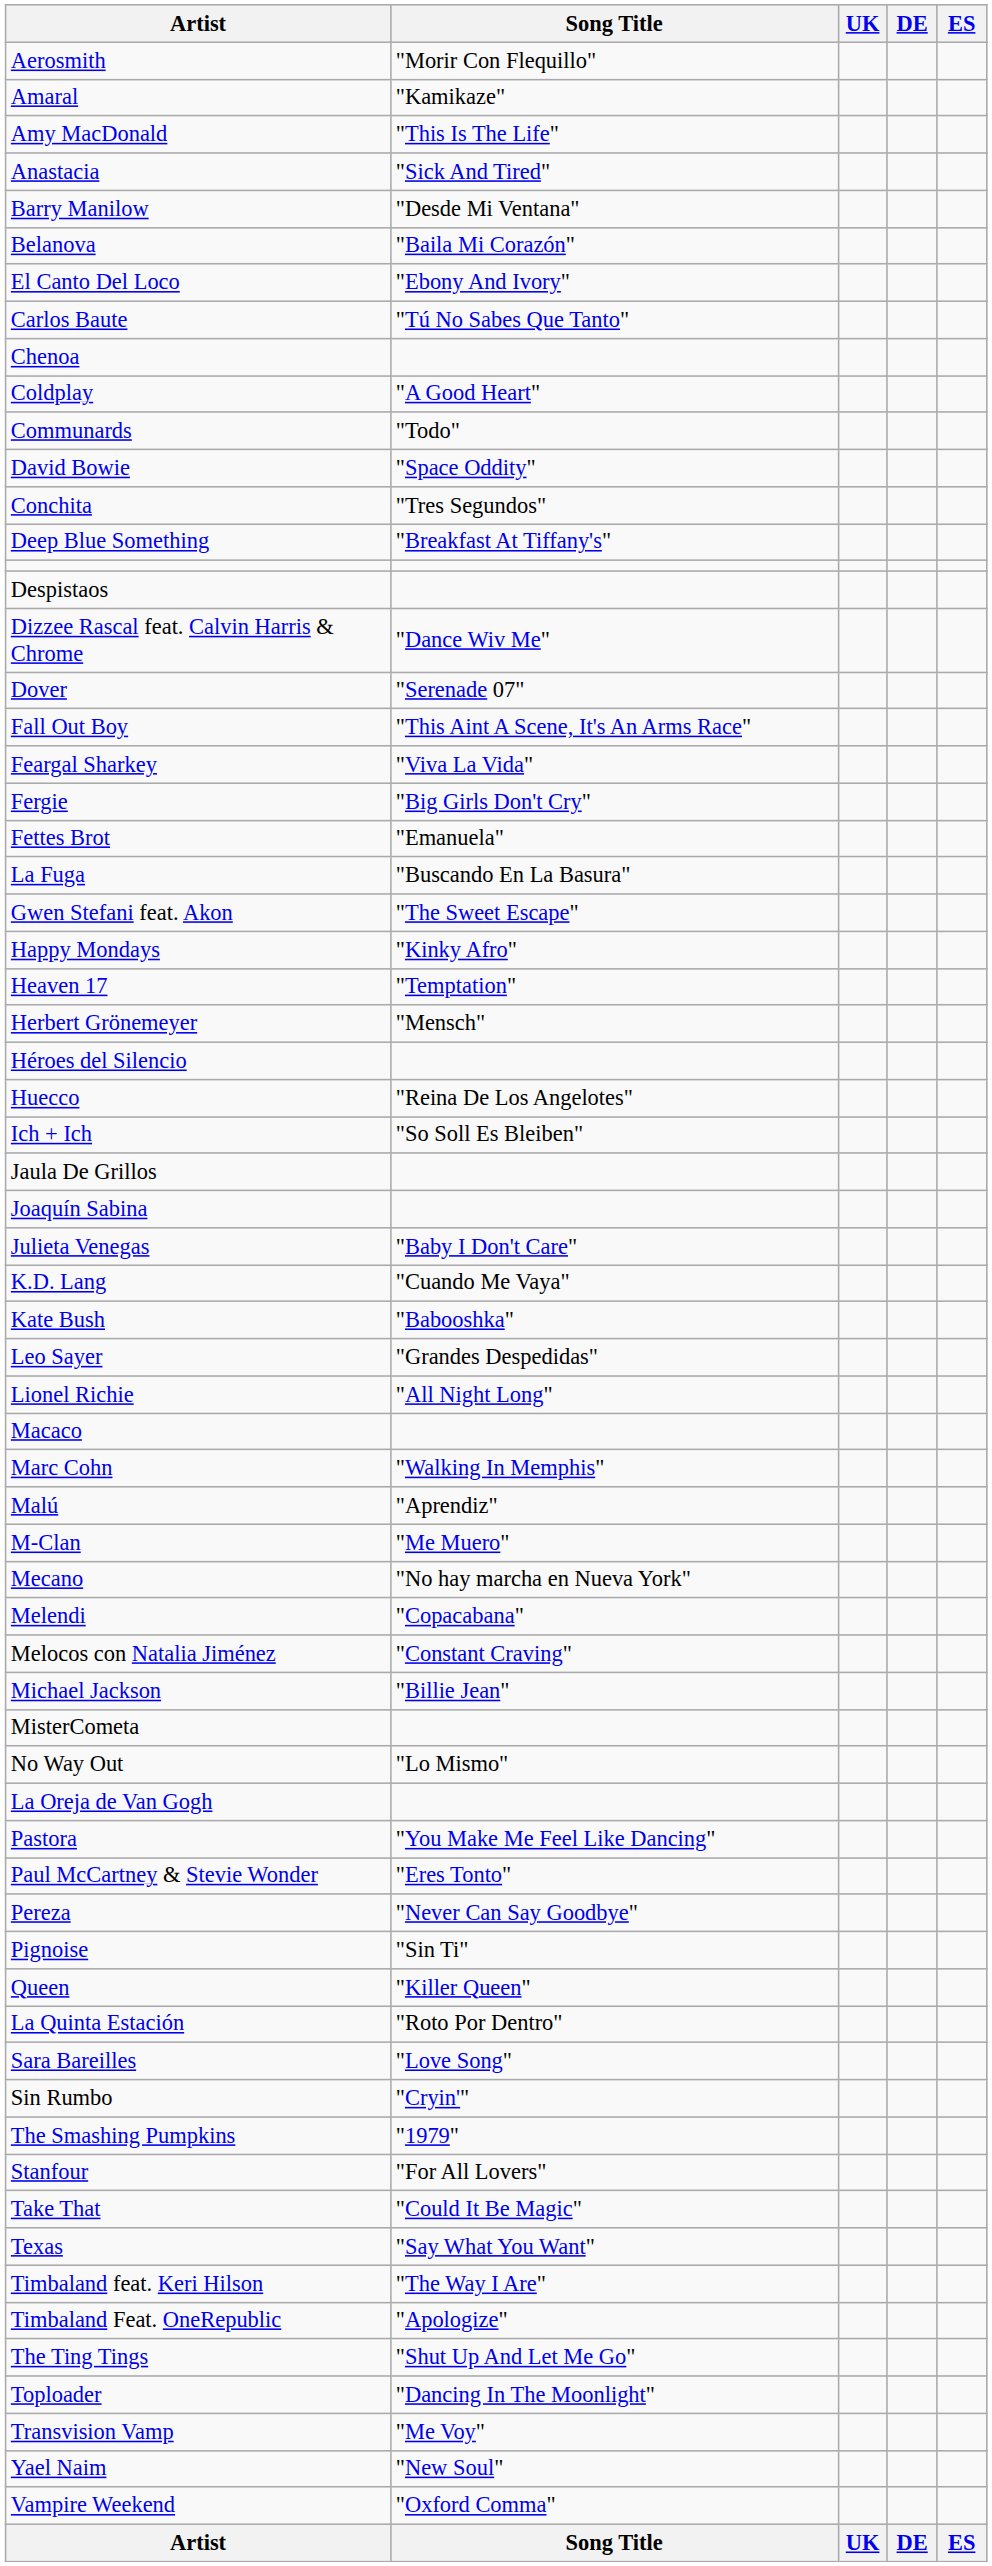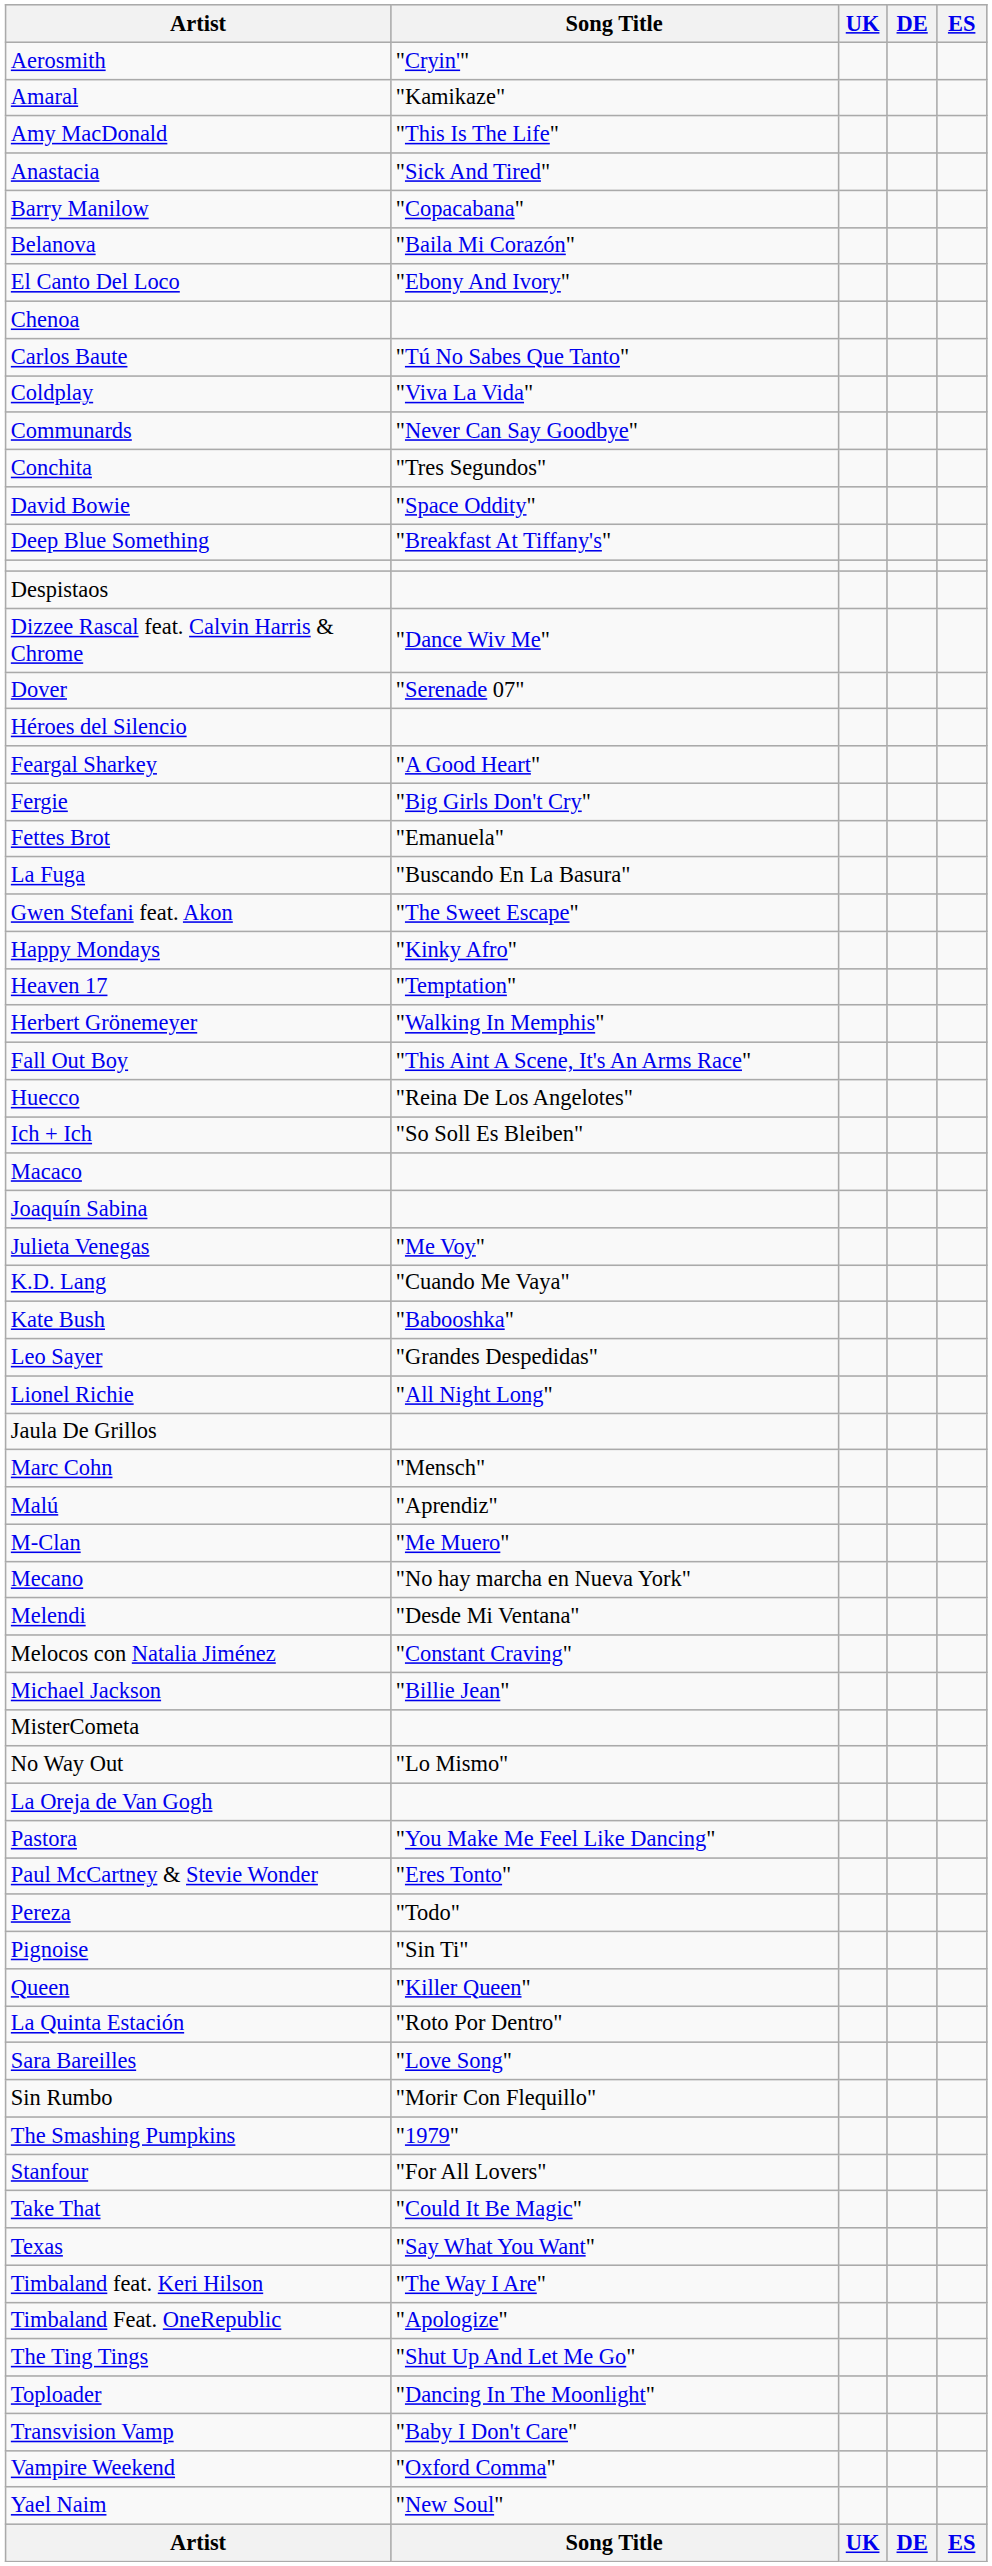Aerosmith | Song Title: "Morir Con Flequillo" -> "Cryin'"
Barry Manilow | Song Title: "Desde Mi Ventana" -> "Copacabana"
rows swapped: Carlos Baute <-> Chenoa
Coldplay | Song Title: "A Good Heart" -> "Viva La Vida"
Communards | Song Title: "Todo" -> "Never Can Say Goodbye"
rows swapped: Conchita <-> David Bowie
rows swapped: Fall Out Boy <-> Héroes del Silencio
Feargal Sharkey | Song Title: "Viva La Vida" -> "A Good Heart"
Herbert Grönemeyer | Song Title: "Mensch" -> "Walking In Memphis"
rows swapped: Jaula De Grillos <-> Macaco
Julieta Venegas | Song Title: "Baby I Don't Care" -> "Me Voy"
Marc Cohn | Song Title: "Walking In Memphis" -> "Mensch"
Melendi | Song Title: "Copacabana" -> "Desde Mi Ventana"
Pereza | Song Title: "Never Can Say Goodbye" -> "Todo"
Sin Rumbo | Song Title: "Cryin'" -> "Morir Con Flequillo"
Transvision Vamp | Song Title: "Me Voy" -> "Baby I Don't Care"
rows swapped: Vampire Weekend <-> Yael Naim
